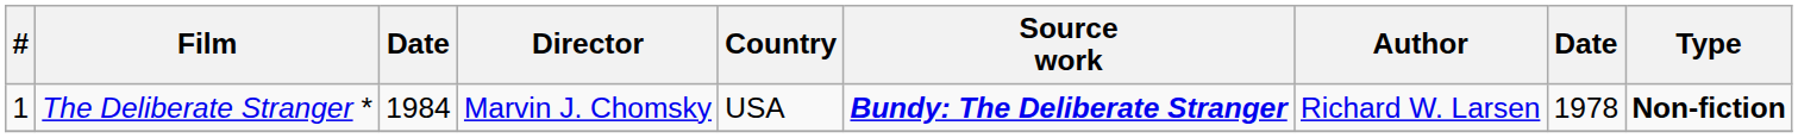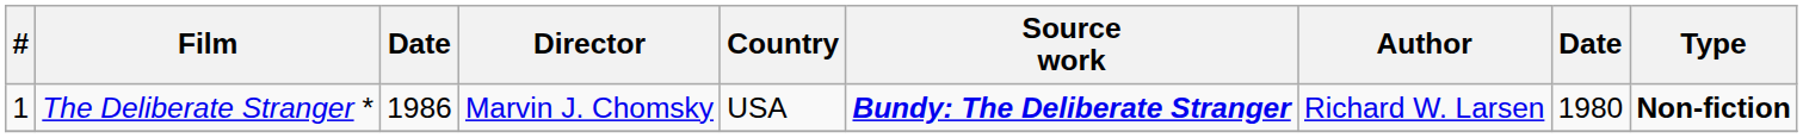The Deliberate Stranger * | column 3: 1984 -> 1986
The Deliberate Stranger * | column 8: 1978 -> 1980
